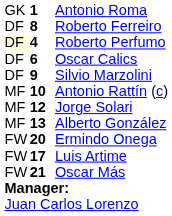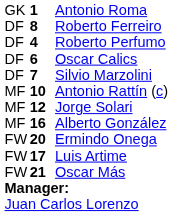Roberto Perfumo | column 1: lightyellow background -> no background
Silvio Marzolini | column 2: 9 -> 7
Alberto González | column 2: 13 -> 16
